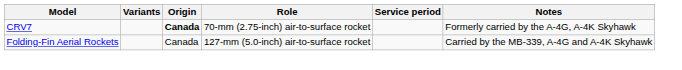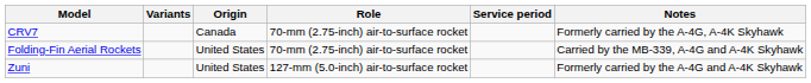CRV7 | Origin: bold -> normal
Folding-Fin Aerial Rockets | Origin: Canada -> United States
Folding-Fin Aerial Rockets | Role: 127-mm (5.0-inch) air-to-surface rocket -> 70-mm (2.75-inch) air-to-surface rocket
+ row: Zuni | United States | 127-mm (5.0-inch) air-to-surface rocket | Formerly carried by the A-4G and A-4K Skyhawk
